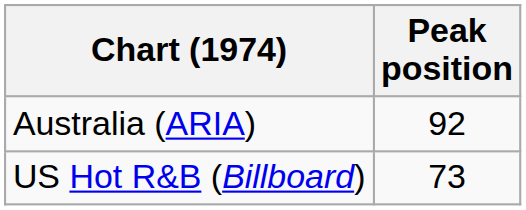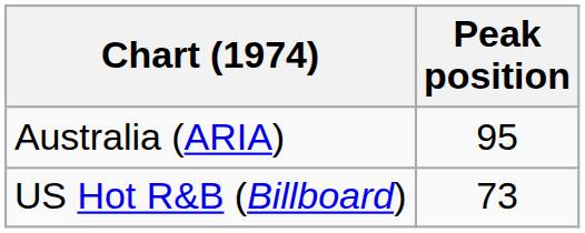Australia (ARIA) | Peak position: 92 -> 95
